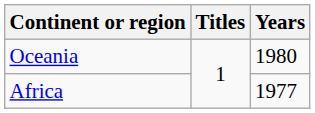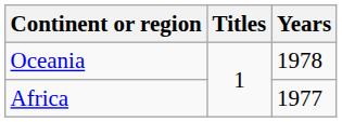Oceania | Years: 1980 -> 1978
